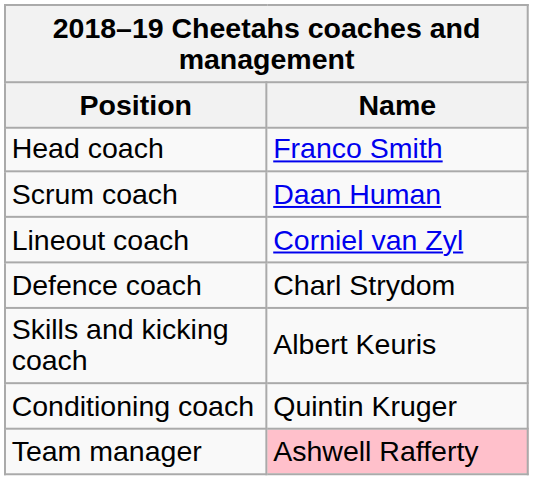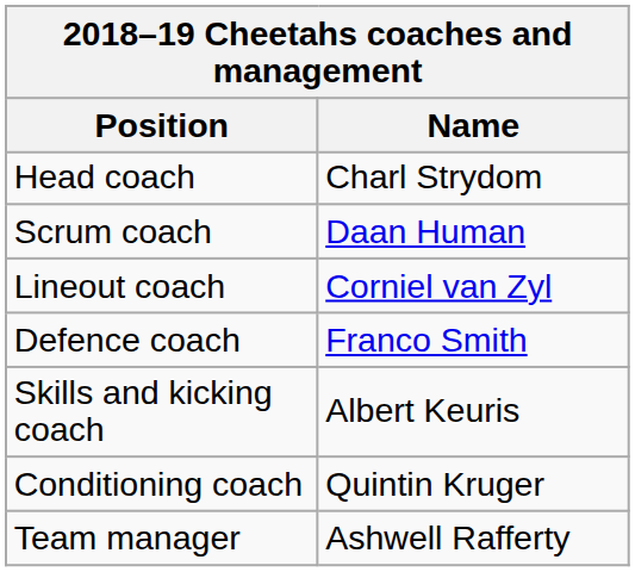Head coach | Name: Franco Smith -> Charl Strydom
Defence coach | Name: Charl Strydom -> Franco Smith
Team manager | Name: pink background -> no background
